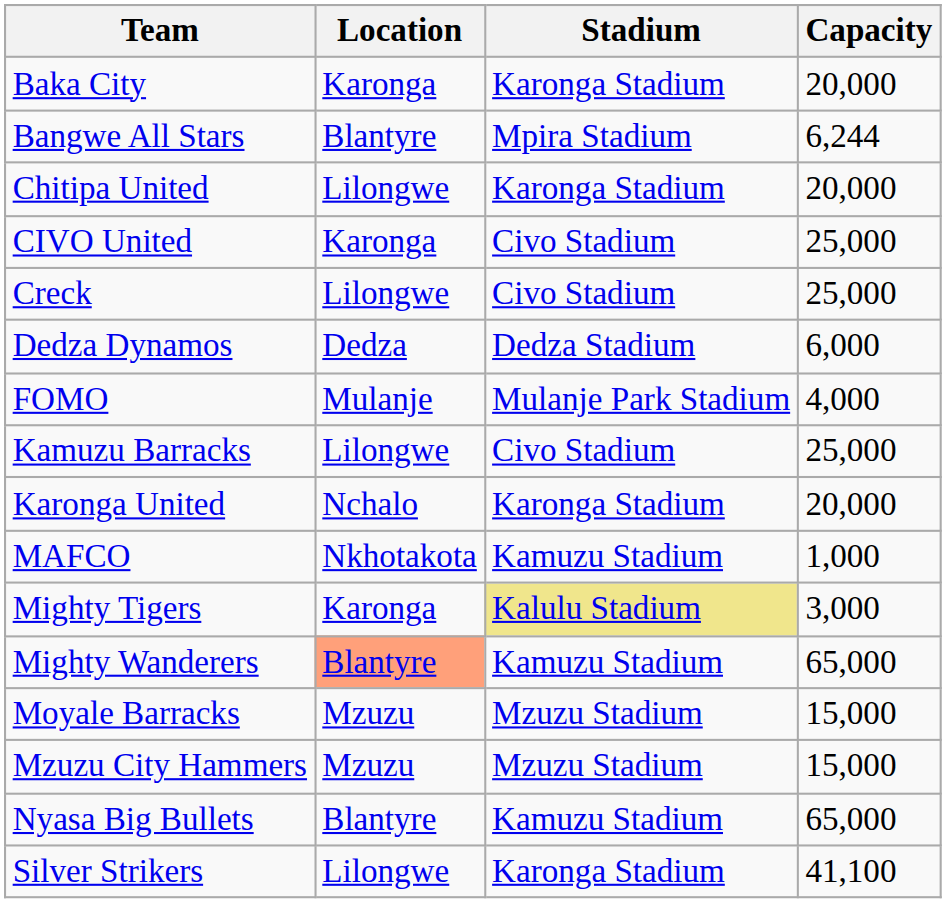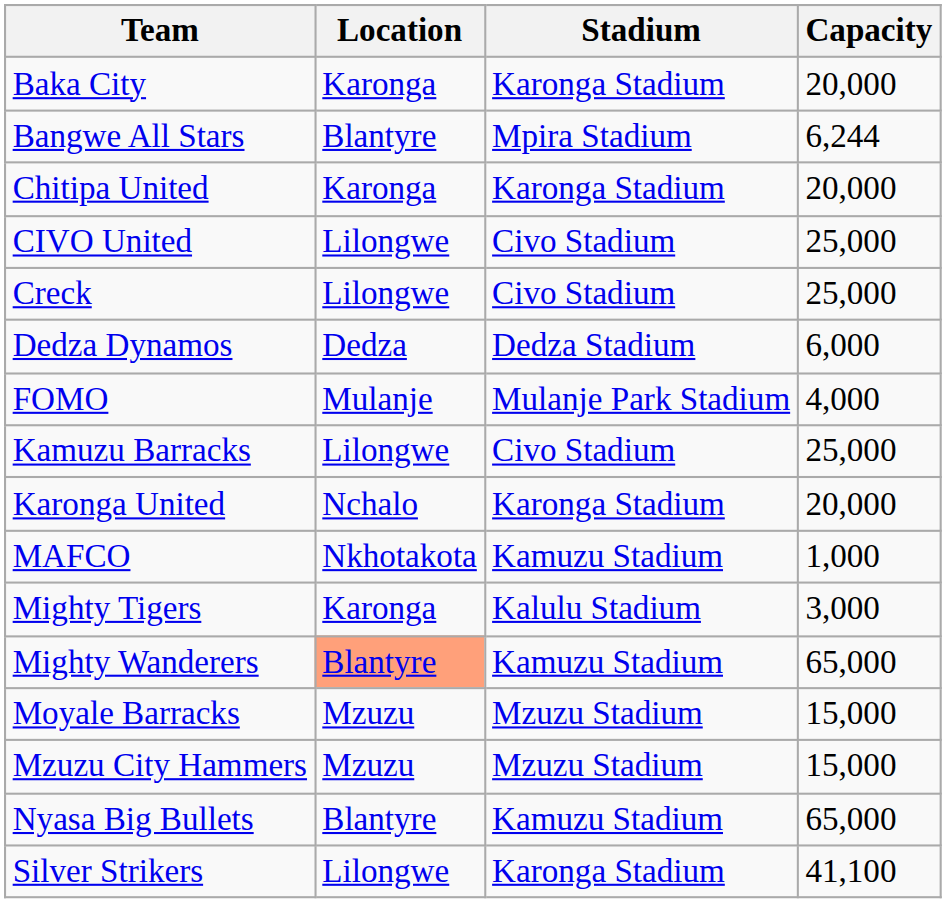Chitipa United | Location: Lilongwe -> Karonga
CIVO United | Location: Karonga -> Lilongwe
Mighty Tigers | Stadium: khaki background -> no background
